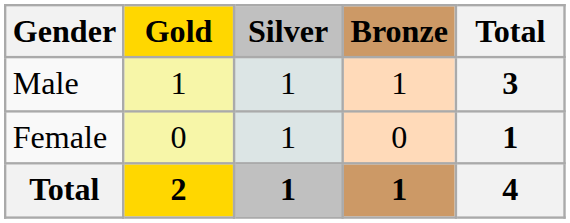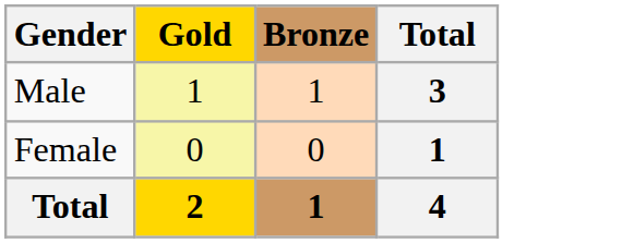- column: Silver | 1 | 1 | 1
